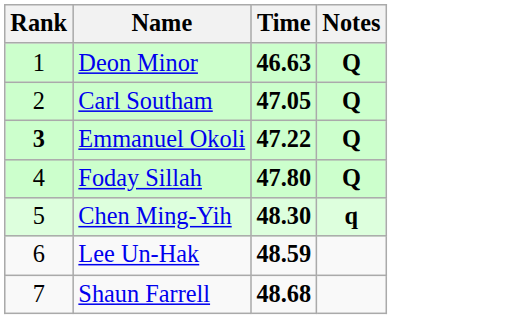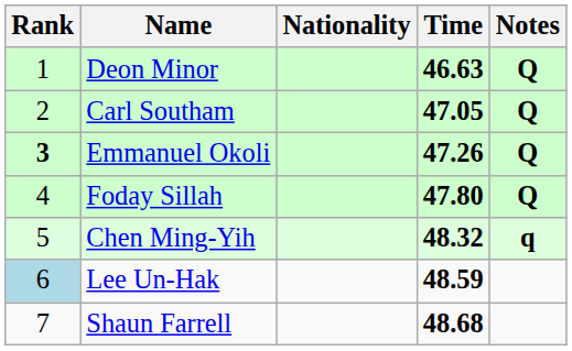+ column: Nationality
Emmanuel Okoli | Time: 47.22 -> 47.26
Chen Ming-Yih | Time: 48.30 -> 48.32
Lee Un-Hak | Rank: no background -> lightblue background
